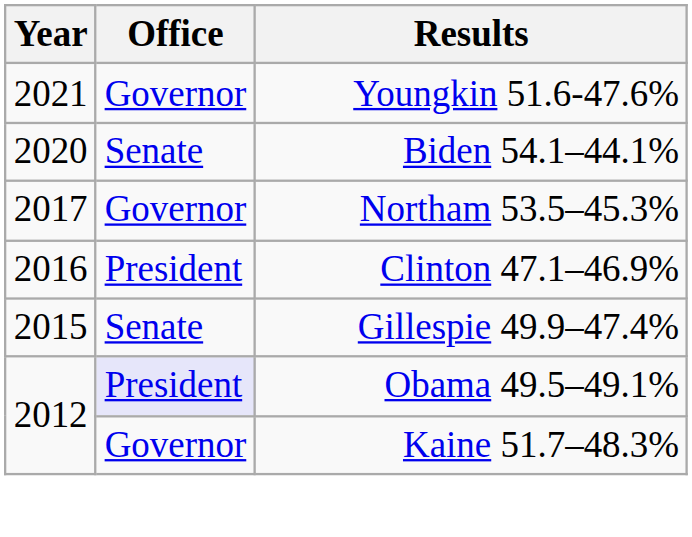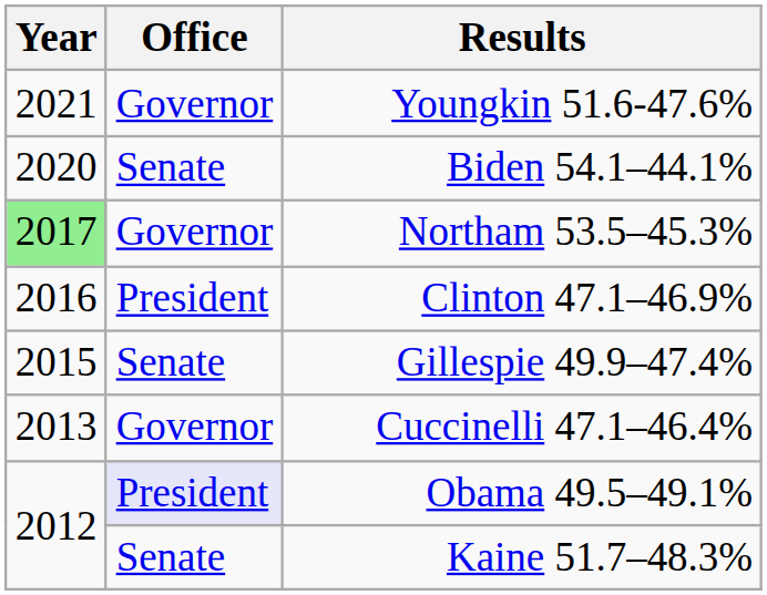Northam 53.5–45.3% | Year: no background -> lightgreen background
+ row: 2013 | Governor | Cuccinelli 47.1–46.4%
Kaine 51.7–48.3% | Office: Governor -> Senate
